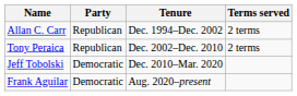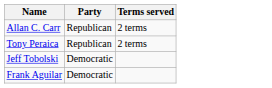- column: Tenure | Dec. 1994–Dec. 2002 | Dec. 2002–Dec. 2010 | Dec. 2010–Mar. 2020 | Aug. 2020–present
